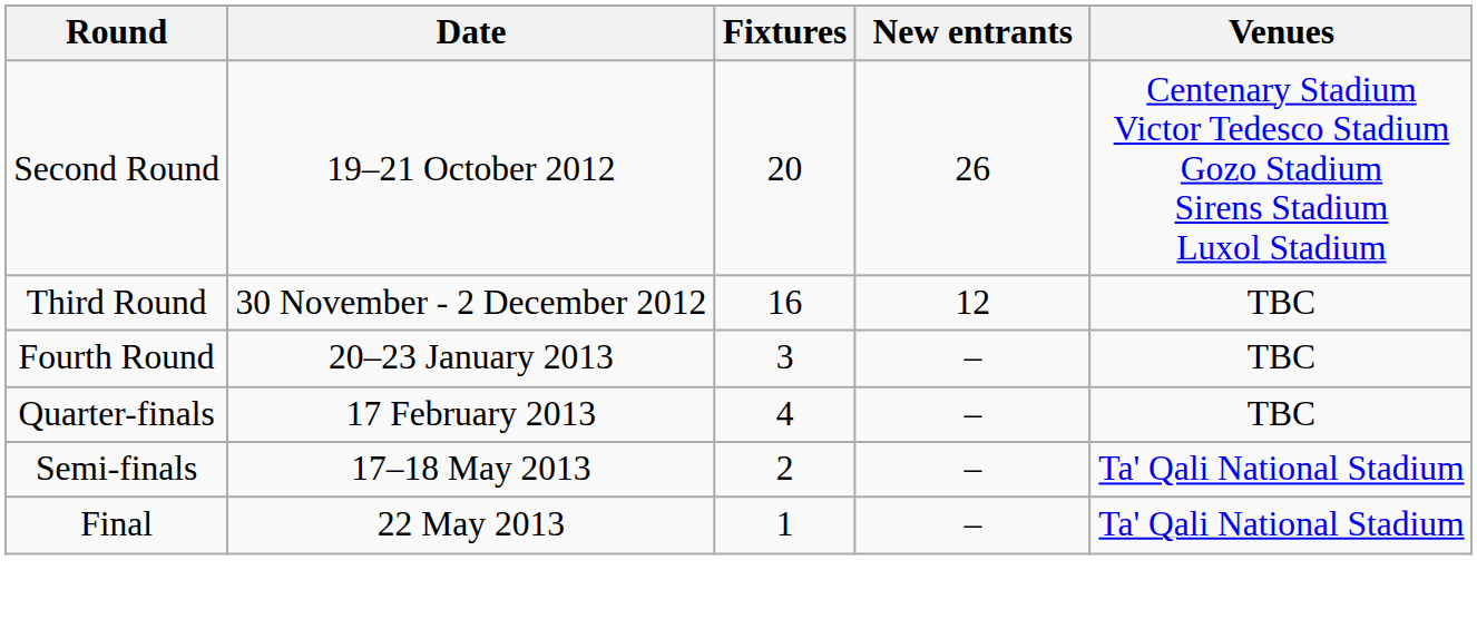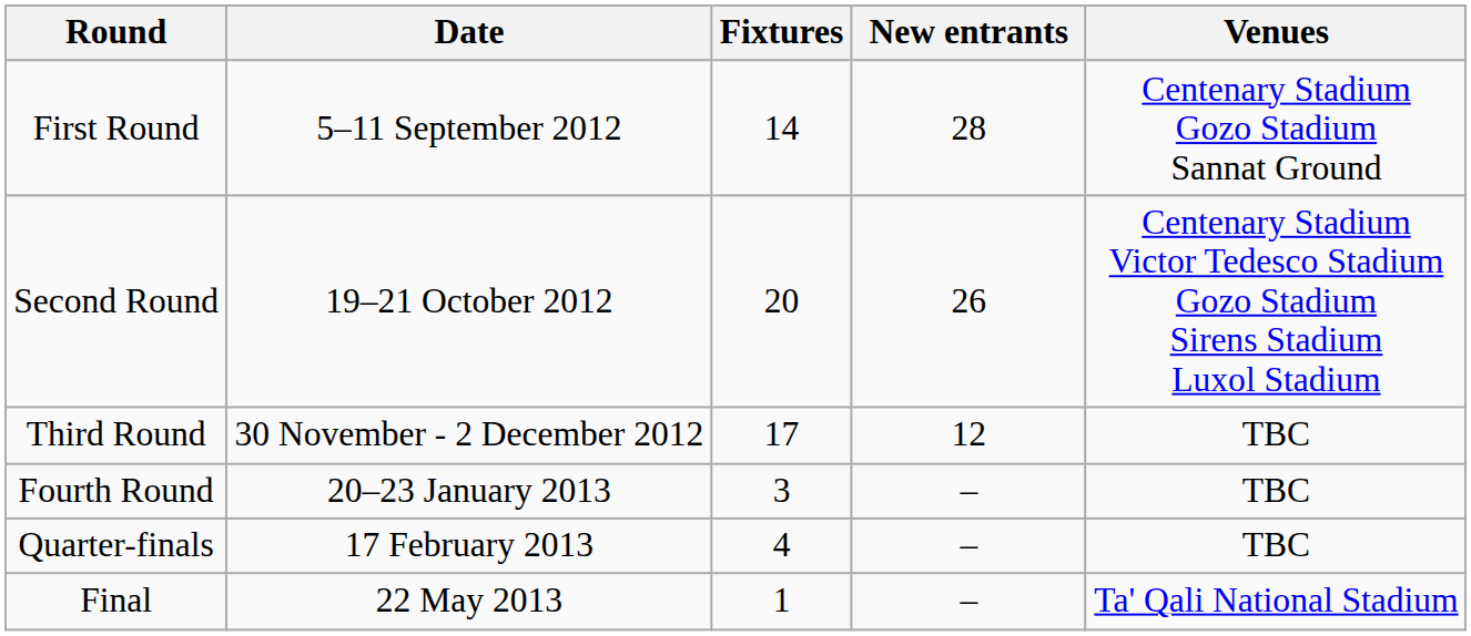+ row: First Round | 5–11 September 2012 | 14 | 28 | Centenary Stadium Gozo Stadium Sannat Ground
Third Round | Fixtures: 16 -> 17
- row: Semi-finals | 17–18 May 2013 | 2 | – | Ta' Qali National Stadium
